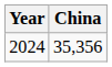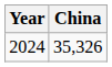2024 | China: 35,356 -> 35,326
